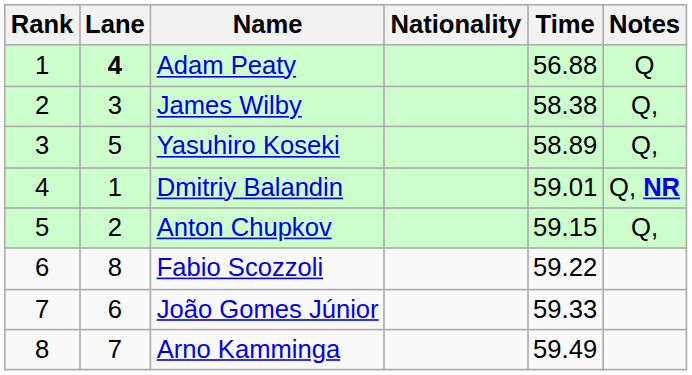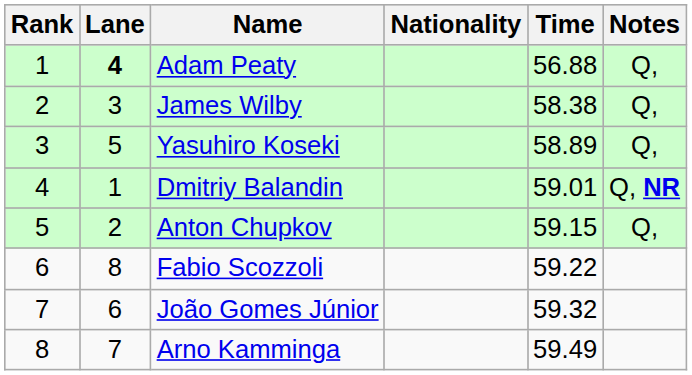Adam Peaty | Notes: Q -> Q,
João Gomes Júnior | Time: 59.33 -> 59.32
